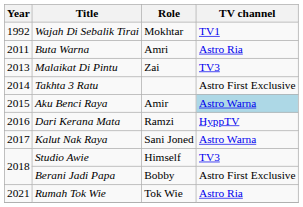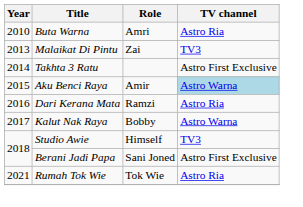- row: 1992 | Wajah Di Sebalik Tirai | Mokhtar | TV1
Buta Warna | Year: 2011 -> 2010
Dari Kerana Mata | TV channel: HyppTV -> Astro Ria
Kalut Nak Raya | Role: Sani Joned -> Bobby
Berani Jadi Papa | Role: Bobby -> Sani Joned
